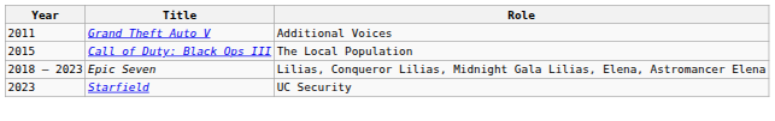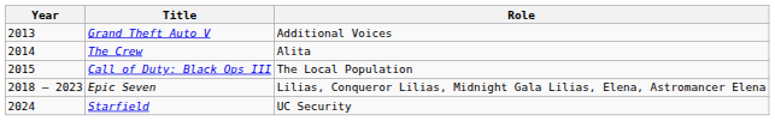Grand Theft Auto V | Year: 2011 -> 2013
+ row: 2014 | The Crew | Alita
Starfield | Year: 2023 -> 2024
